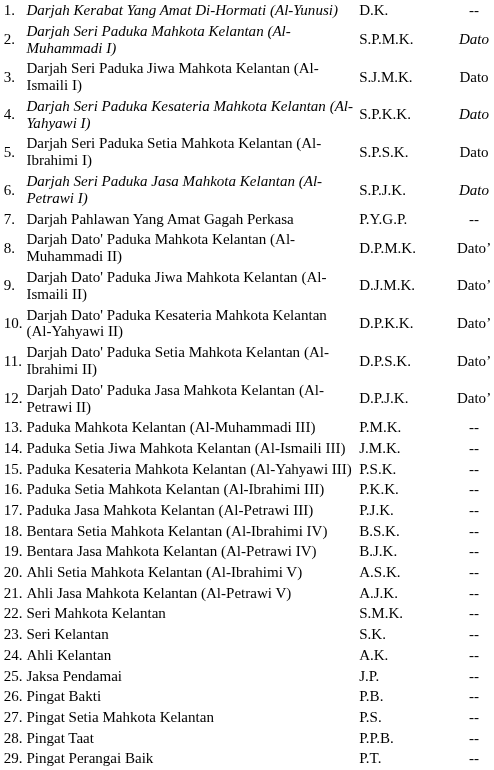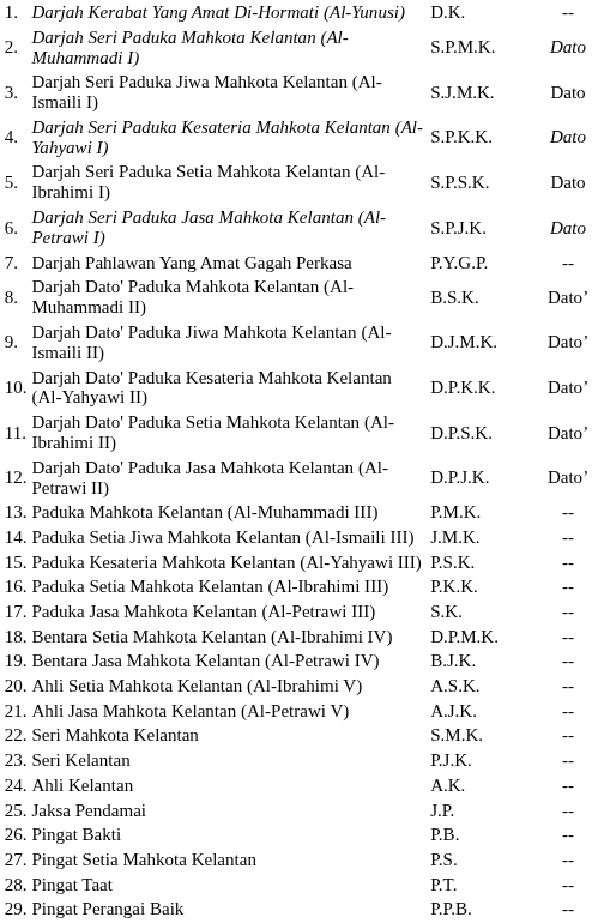Darjah Dato' Paduka Mahkota Kelantan (Al-Muhammadi II) | column 3: D.P.M.K. -> B.S.K.
Paduka Jasa Mahkota Kelantan (Al-Petrawi III) | column 3: P.J.K. -> S.K.
Bentara Setia Mahkota Kelantan (Al-Ibrahimi IV) | column 3: B.S.K. -> D.P.M.K.
Seri Kelantan | column 3: S.K. -> P.J.K.
Pingat Taat | column 3: P.P.B. -> P.T.
Pingat Perangai Baik | column 3: P.T. -> P.P.B.
